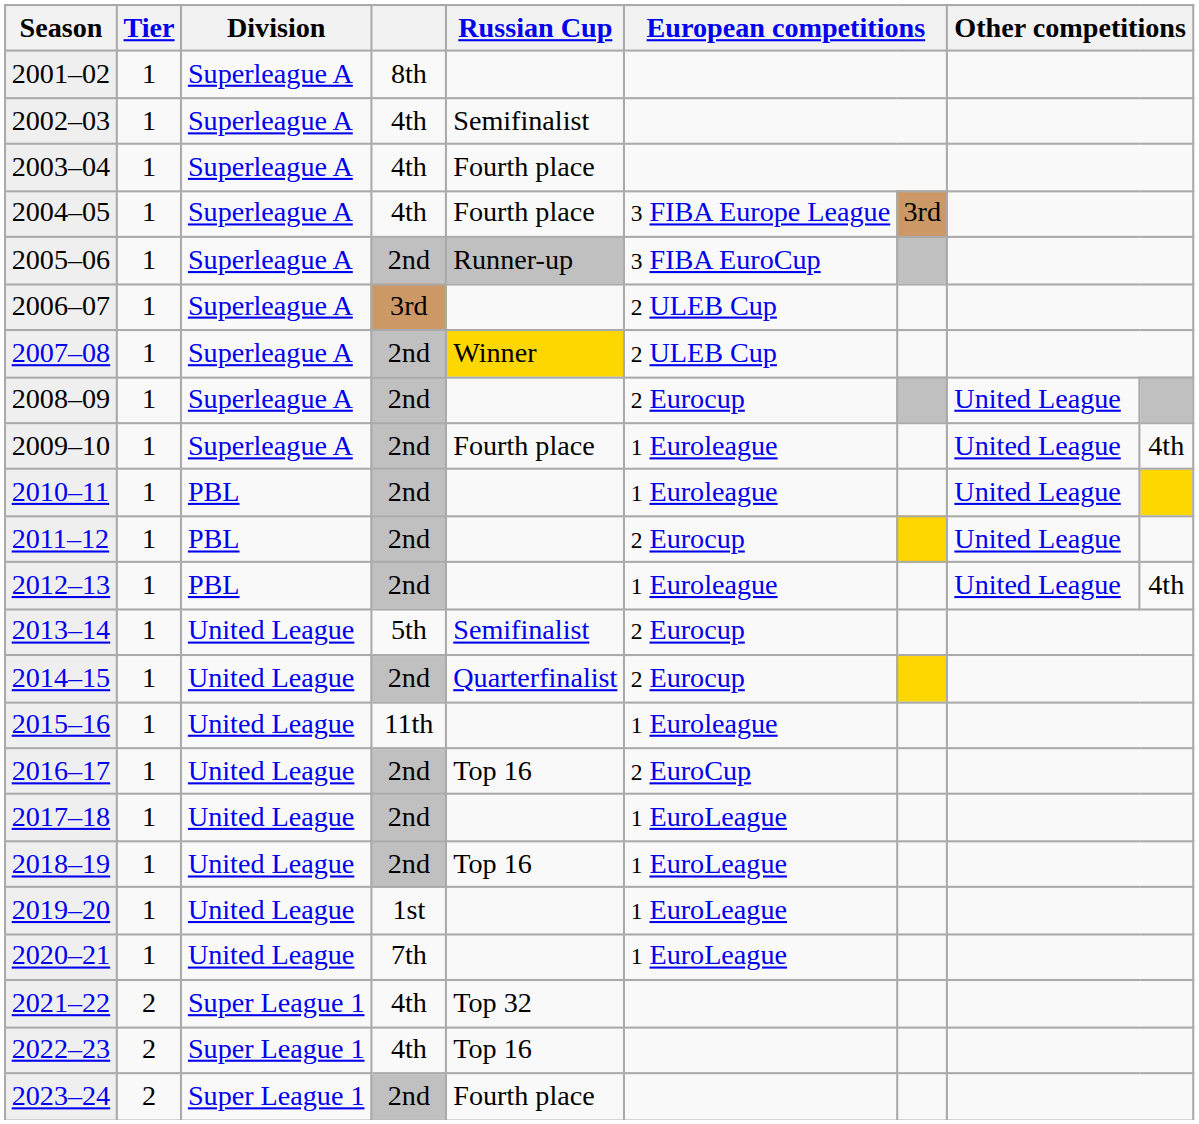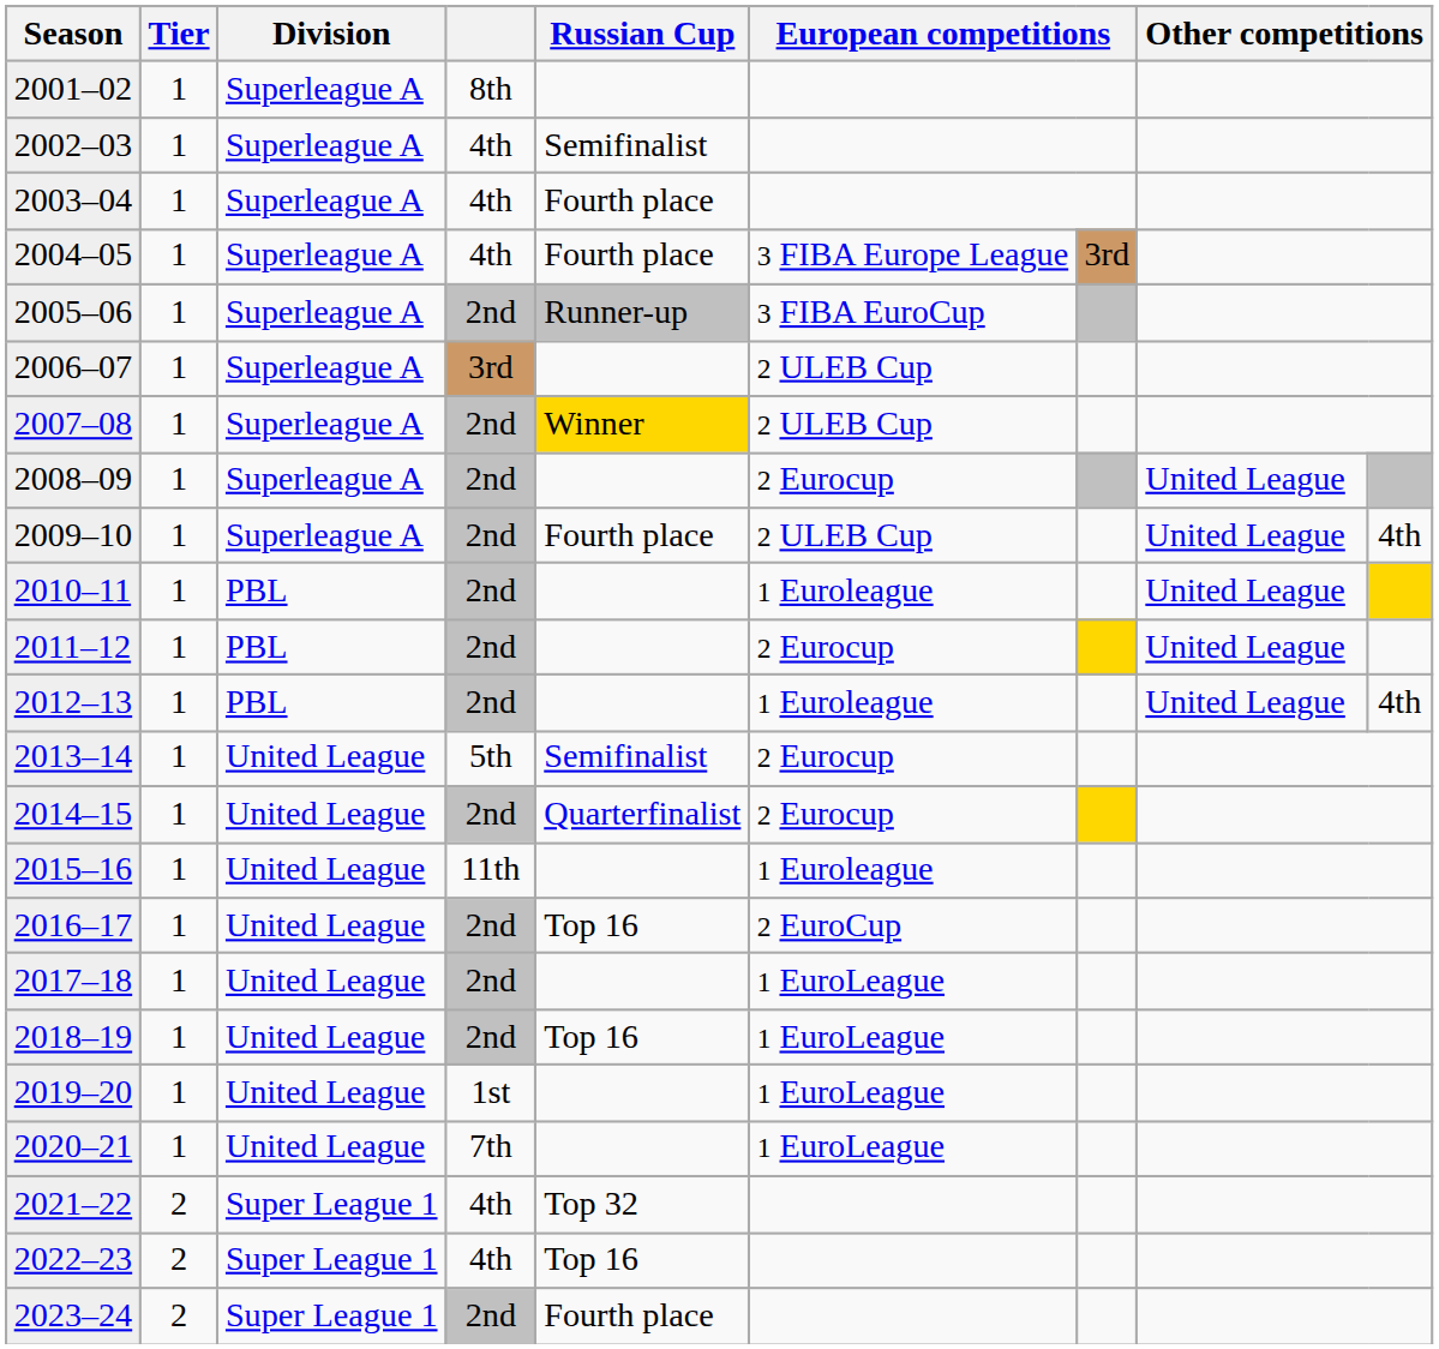2009–10 | column 6: 1 Euroleague -> 2 ULEB Cup
